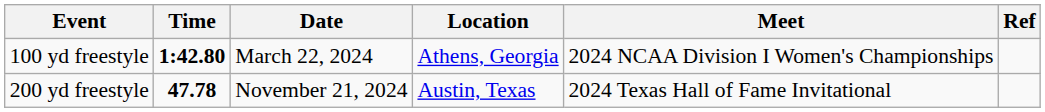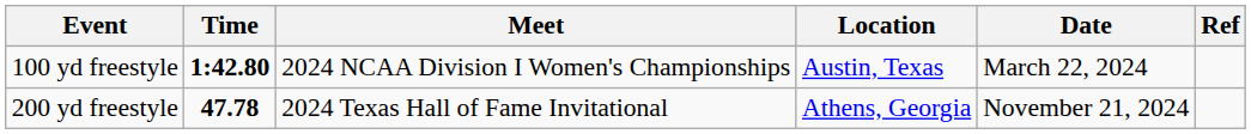columns swapped: Meet <-> Date
100 yd freestyle | Location: Athens, Georgia -> Austin, Texas
200 yd freestyle | Location: Austin, Texas -> Athens, Georgia
